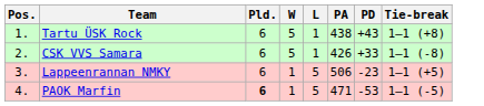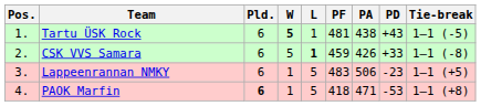+ column: PF | 481 | 459 | 483 | 418
Tartu ÜSK Rock | W: normal -> bold
Tartu ÜSK Rock | Tie-break: 1–1 (+8) -> 1–1 (-5)
CSK VVS Samara | L: normal -> bold
PAOK Marfin | Tie-break: 1–1 (-5) -> 1–1 (+8)
